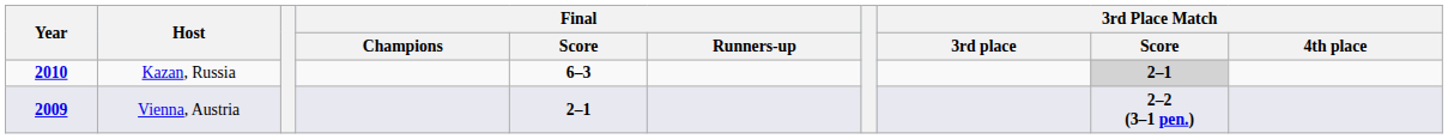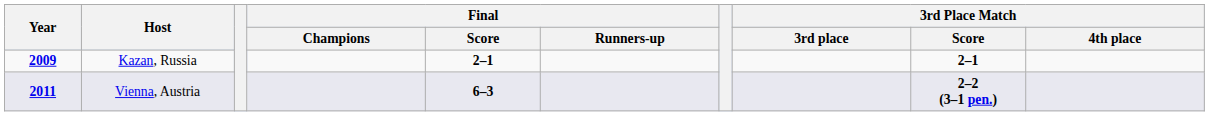Kazan, Russia | Year: 2010 -> 2009
Kazan, Russia | Final / Score: 6–3 -> 2–1
Kazan, Russia | 3rd Place Match / Score: lightgrey background -> no background
Vienna, Austria | Year: 2009 -> 2011
Vienna, Austria | Final / Score: 2–1 -> 6–3
